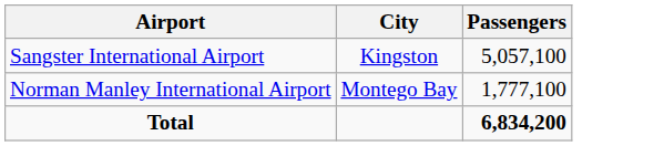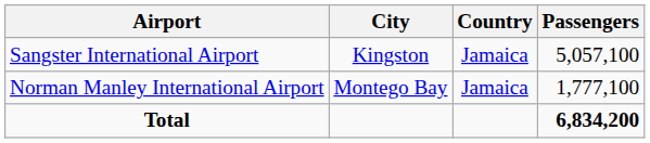+ column: Country | Jamaica | Jamaica
